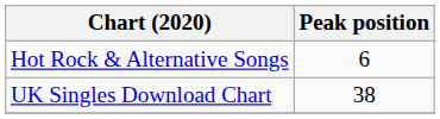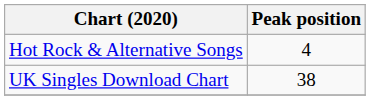Hot Rock & Alternative Songs | Peak position: 6 -> 4
